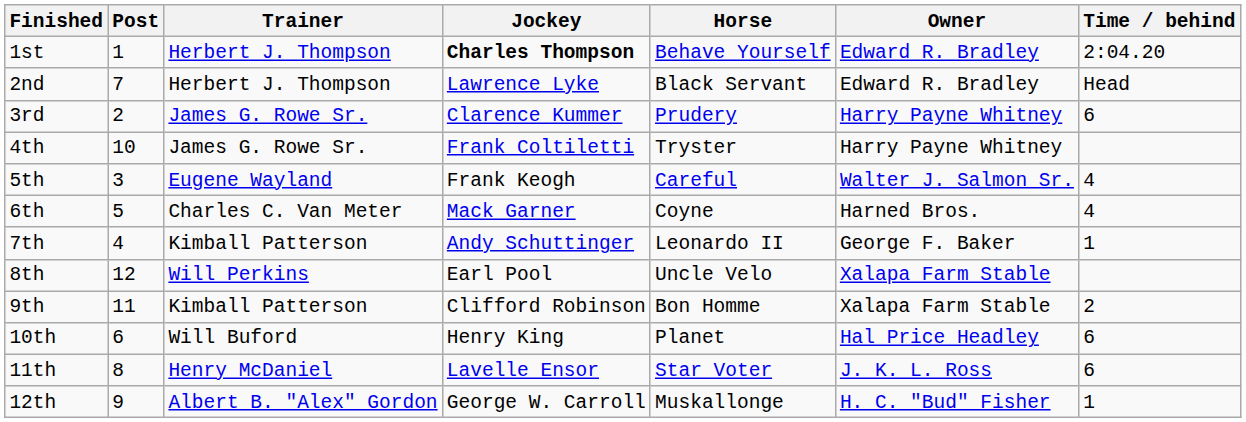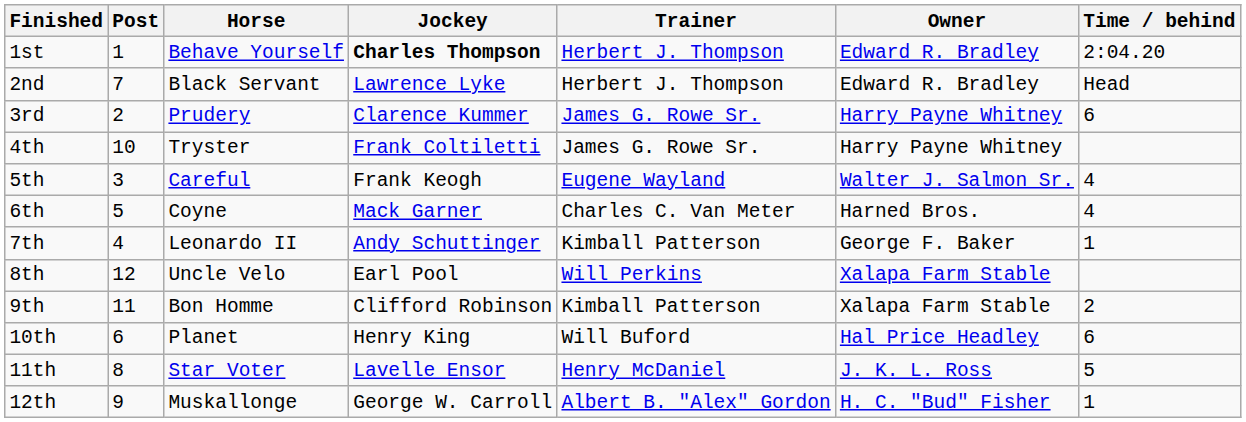columns swapped: Horse <-> Trainer
11th | Time / behind: 6 -> 5
